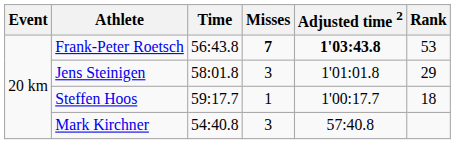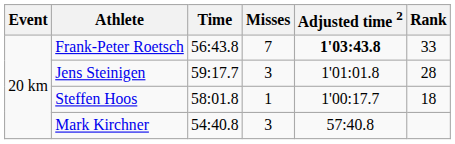Frank-Peter Roetsch | Misses: bold -> normal
Frank-Peter Roetsch | Rank: 53 -> 33
Jens Steinigen | Time: 58:01.8 -> 59:17.7
Jens Steinigen | Rank: 29 -> 28
Steffen Hoos | Time: 59:17.7 -> 58:01.8
